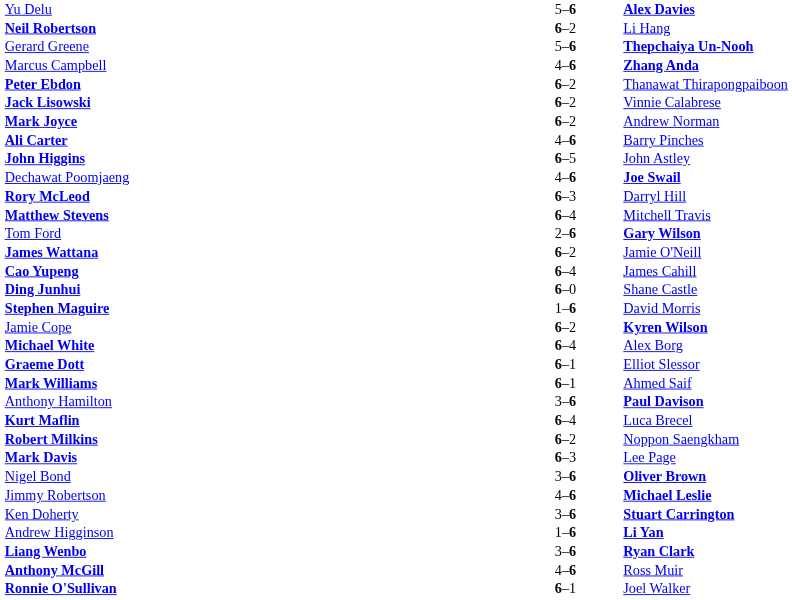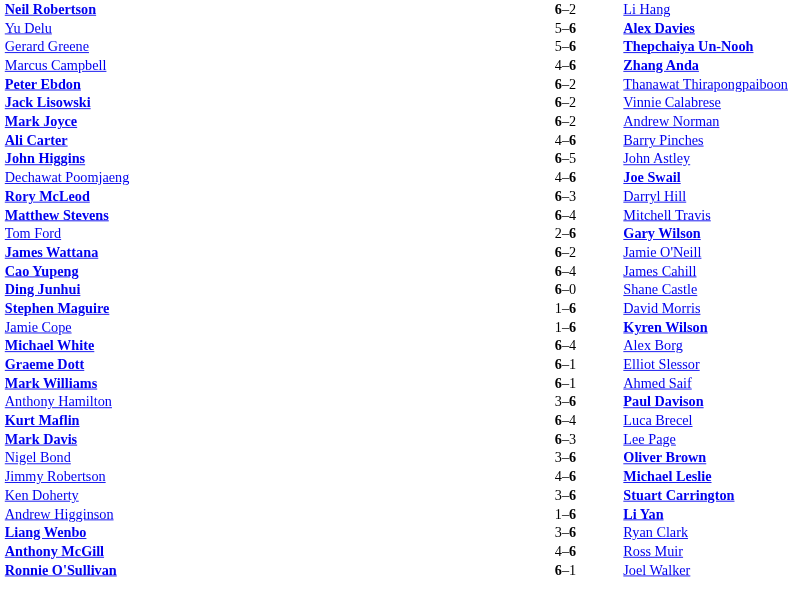rows swapped: Neil Robertson <-> Yu Delu
Jamie Cope | column 2: 6–2 -> 1–6
- row: Robert Milkins | 6–2 | Noppon Saengkham
Liang Wenbo | column 3: bold -> normal
